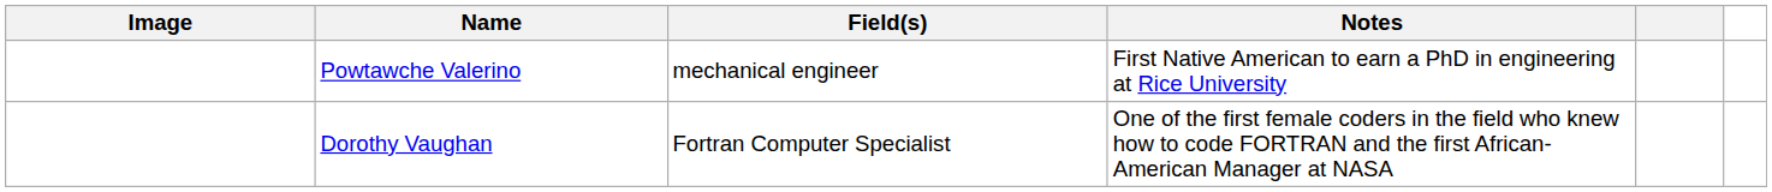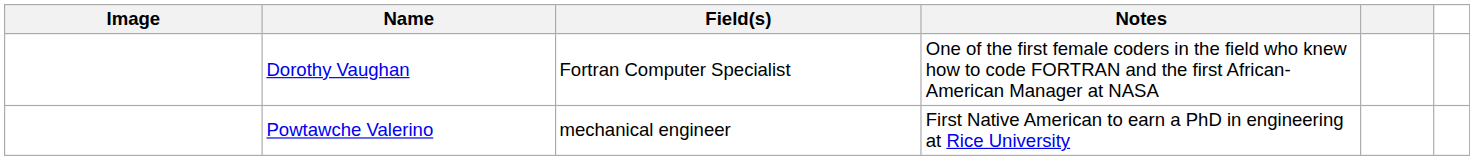rows swapped: Powtawche Valerino <-> Dorothy Vaughan
